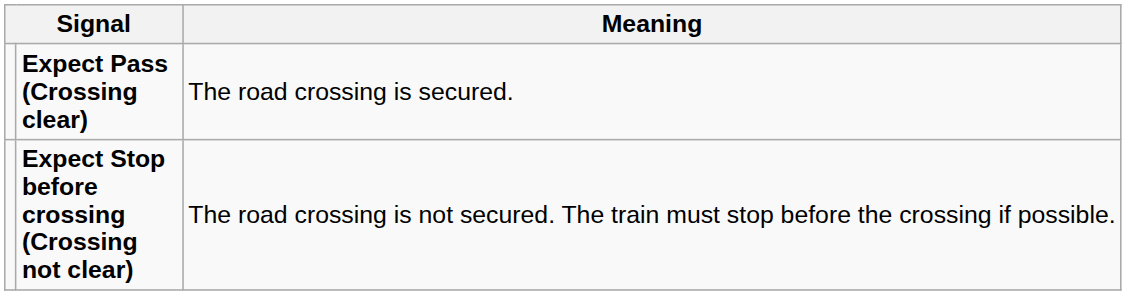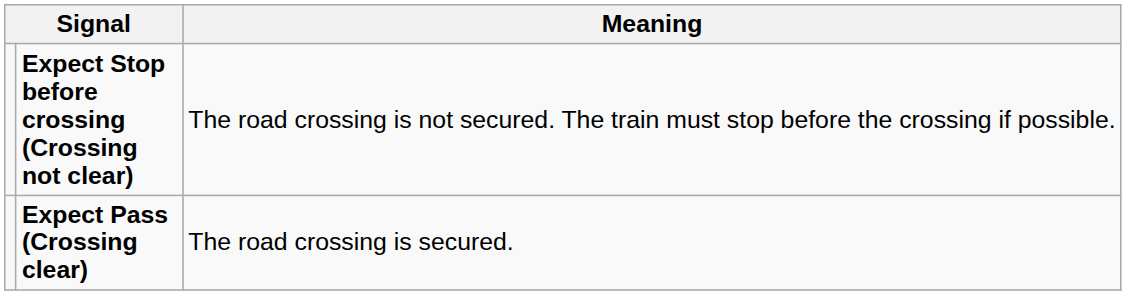rows swapped: Expect Stop before crossing (Crossing not clear) <-> Expect Pass (Crossing clear)
